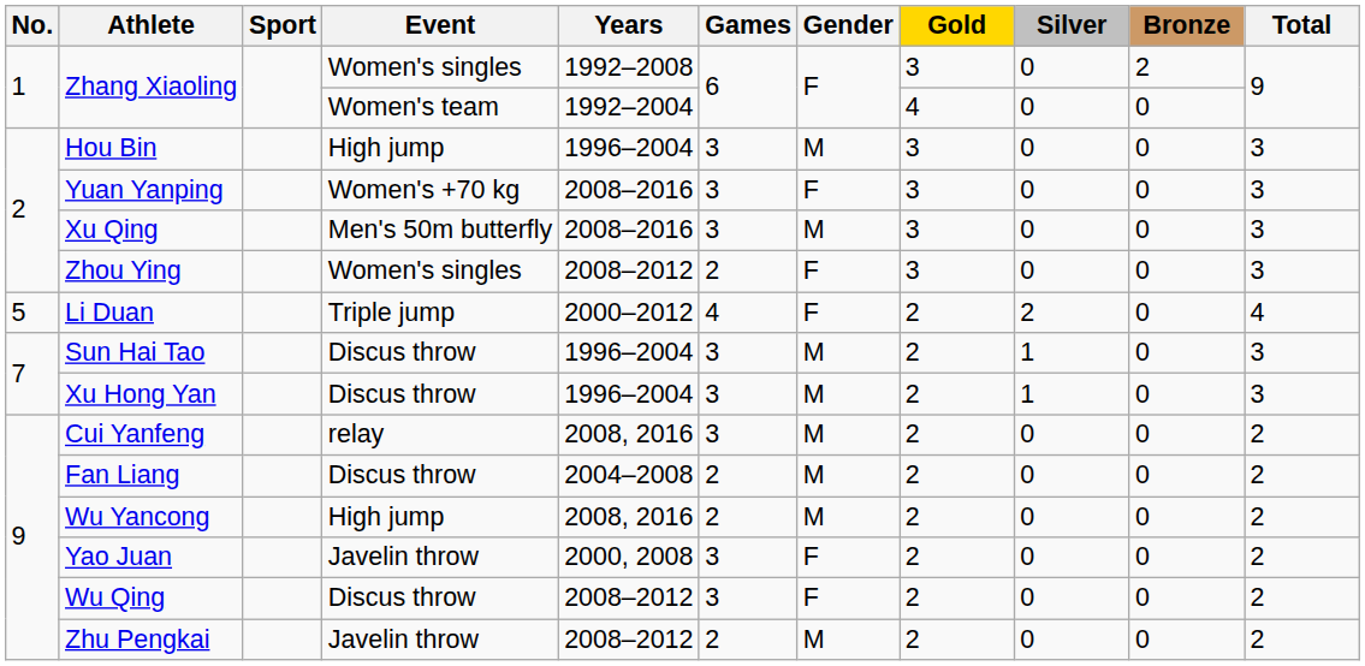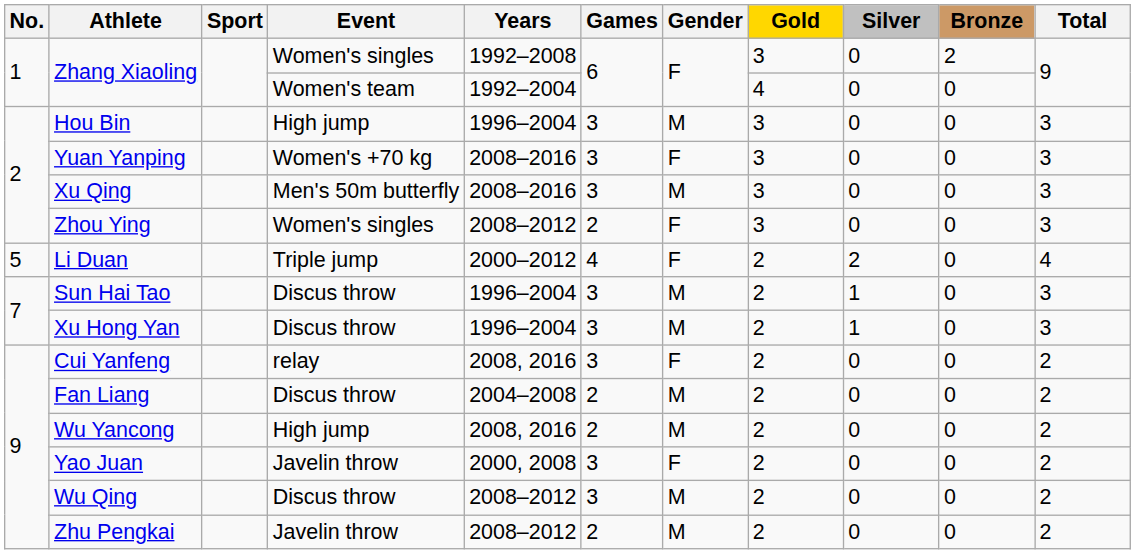Cui Yanfeng | Gender: M -> F
Wu Qing | Gender: F -> M
